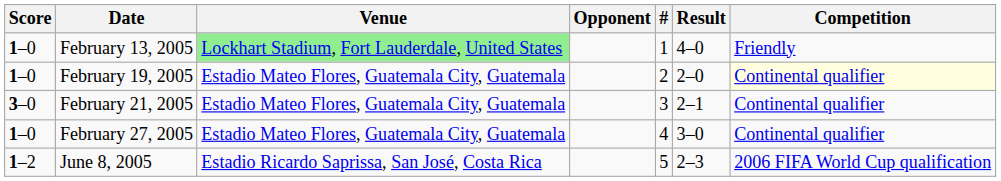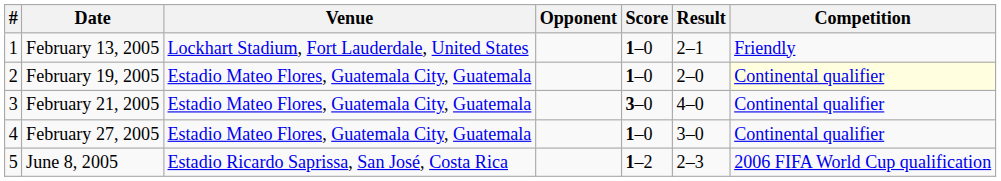columns swapped: # <-> Score
February 13, 2005 | Venue: lightgreen background -> no background
February 13, 2005 | Result: 4–0 -> 2–1
February 21, 2005 | Result: 2–1 -> 4–0
